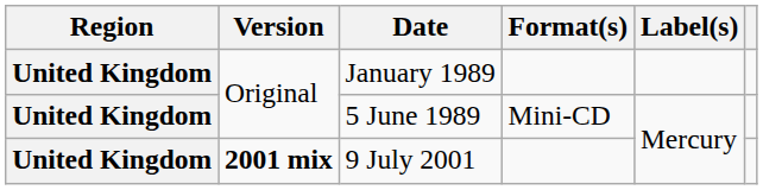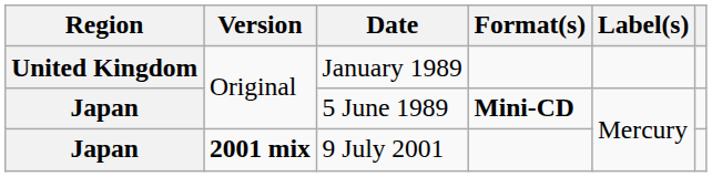5 June 1989 | Region: United Kingdom -> Japan
5 June 1989 | Format(s): normal -> bold
9 July 2001 | Region: United Kingdom -> Japan
